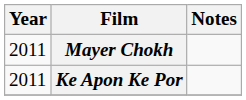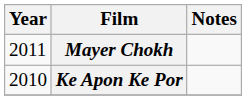Ke Apon Ke Por | Year: 2011 -> 2010
